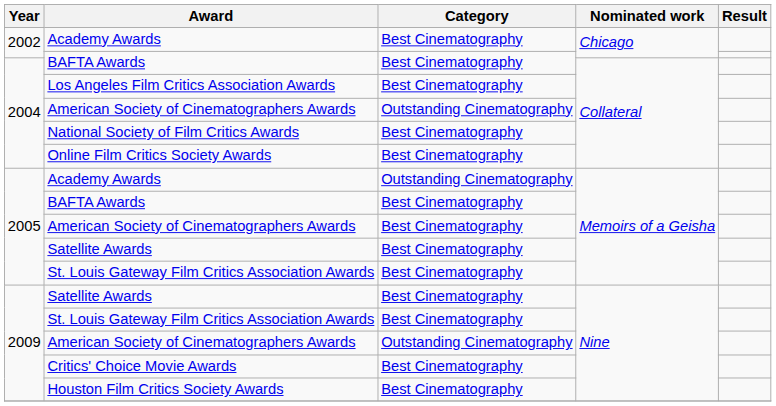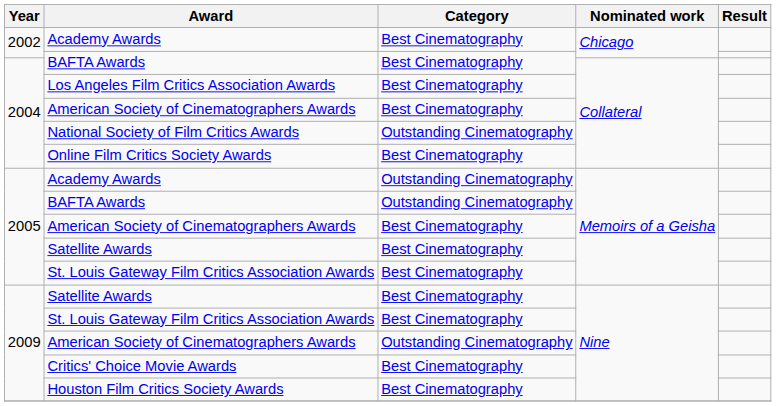2004 / American Society of Cinematographers Awards | Category: Outstanding Cinematography -> Best Cinematography
National Society of Film Critics Awards | Category: Best Cinematography -> Outstanding Cinematography
2005 / BAFTA Awards | Category: Best Cinematography -> Outstanding Cinematography
